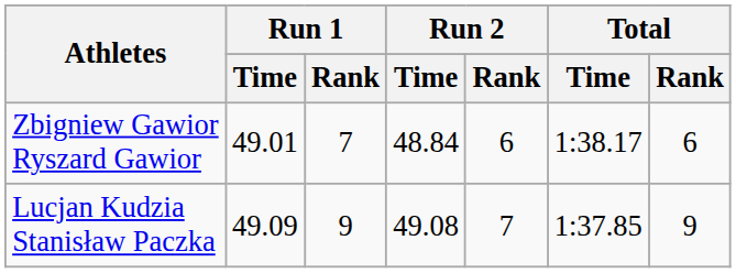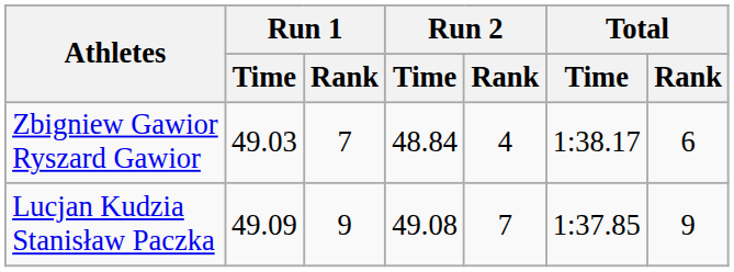Zbigniew Gawior Ryszard Gawior | Run 1 / Time: 49.01 -> 49.03
Zbigniew Gawior Ryszard Gawior | Run 2 / Rank: 6 -> 4
